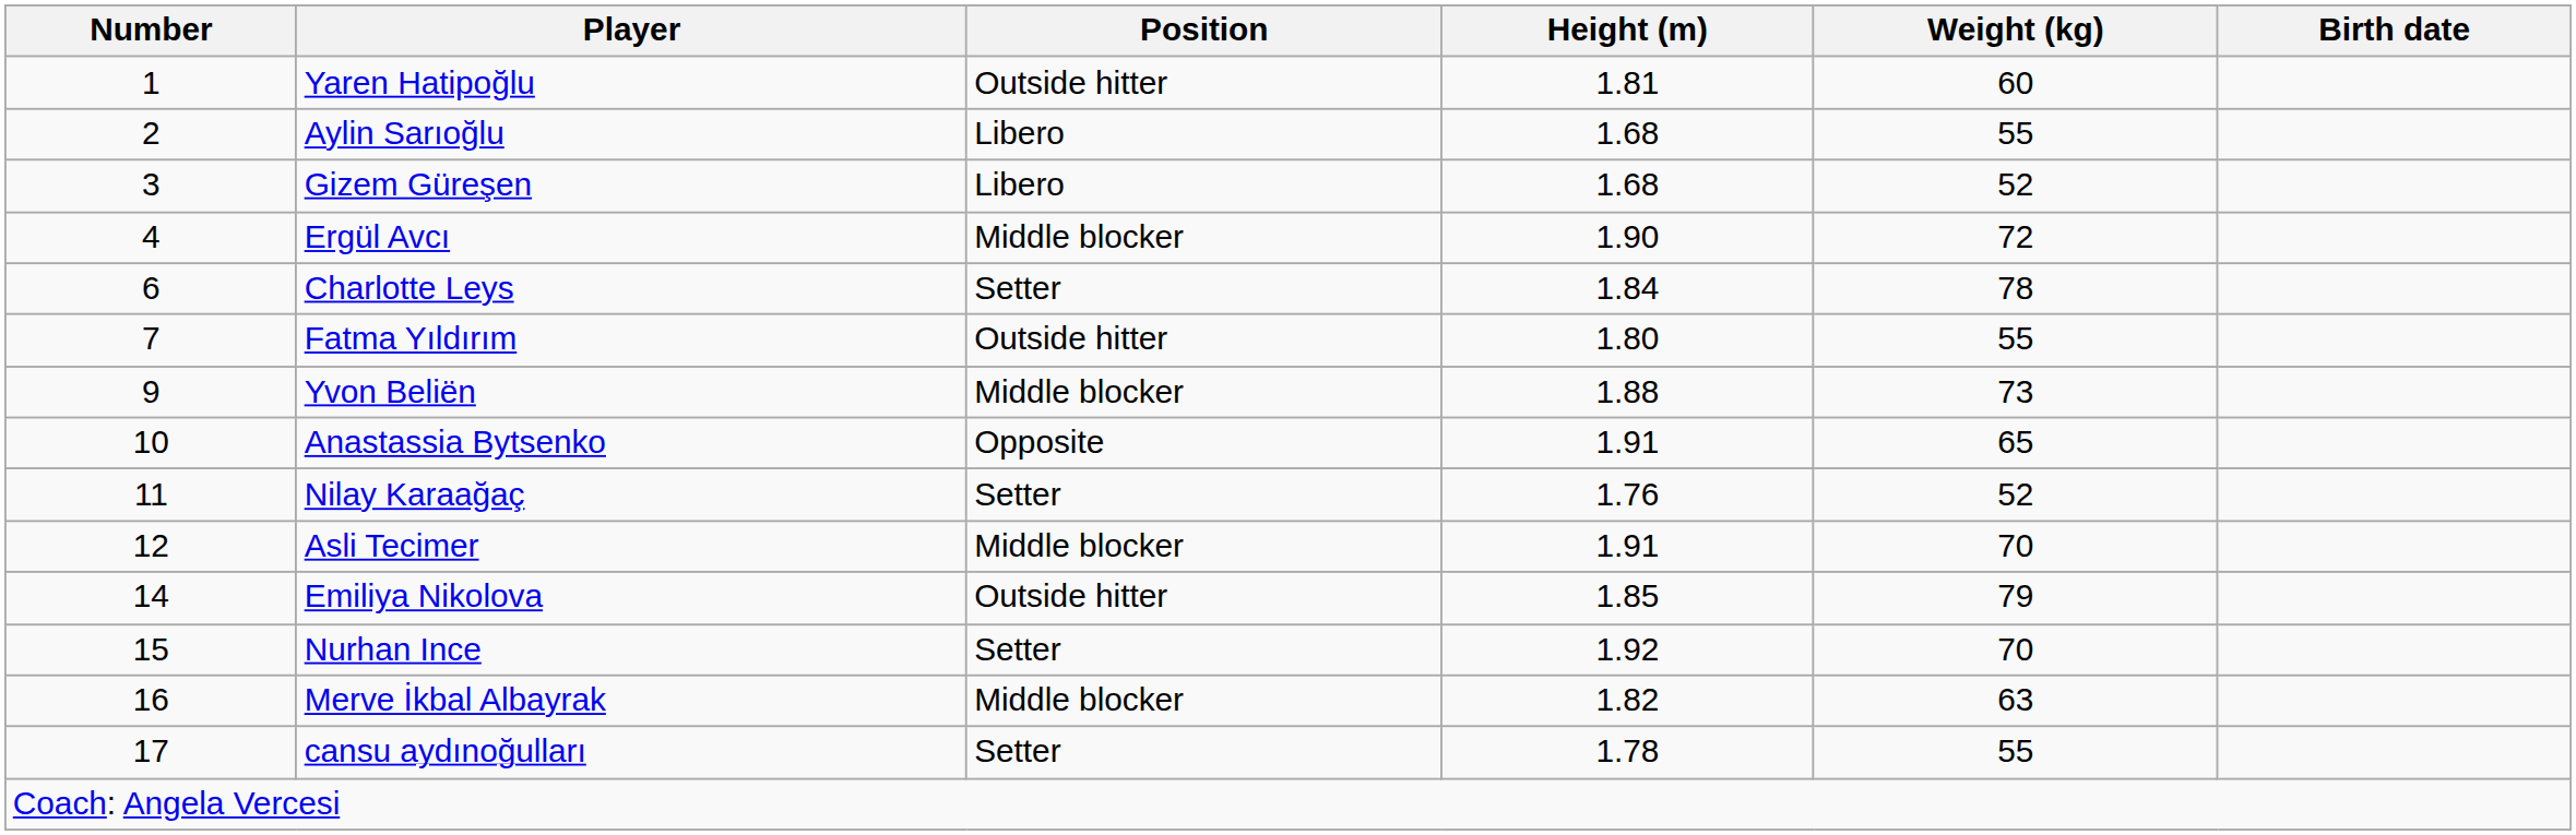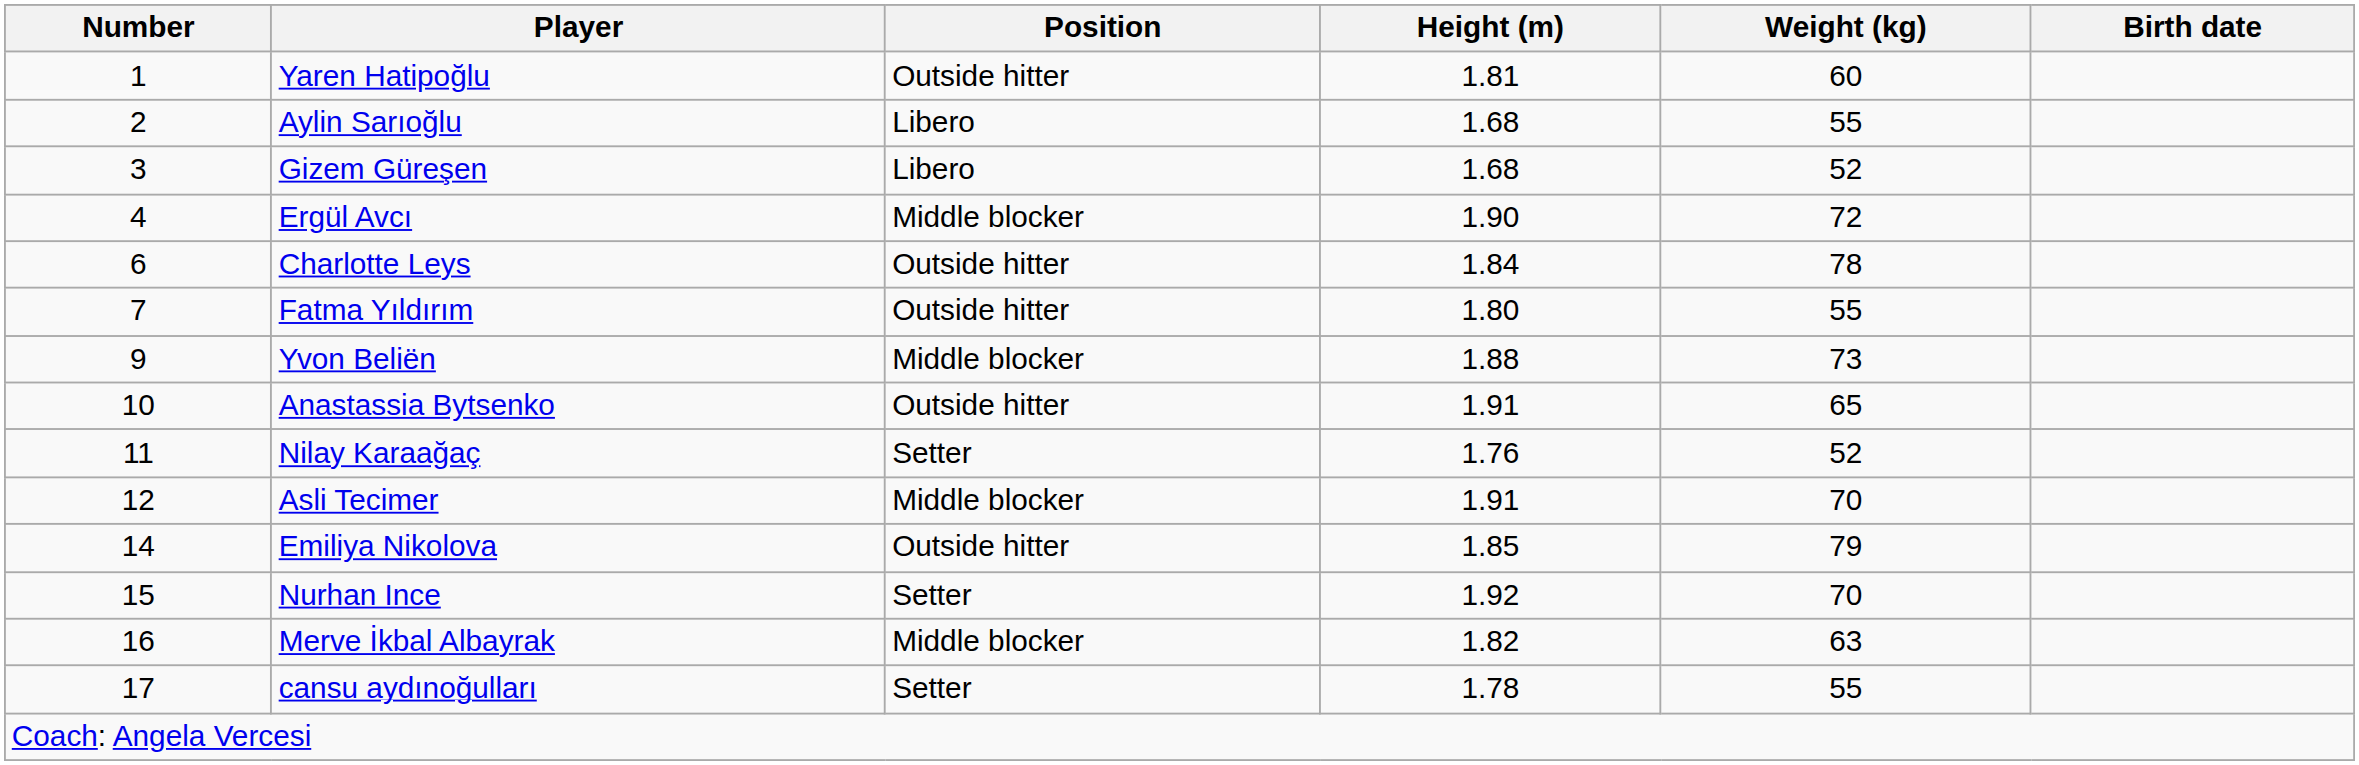Charlotte Leys | Position: Setter -> Outside hitter
Anastassia Bytsenko | Position: Opposite -> Outside hitter
